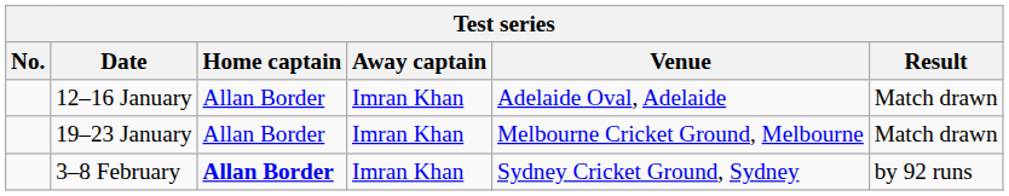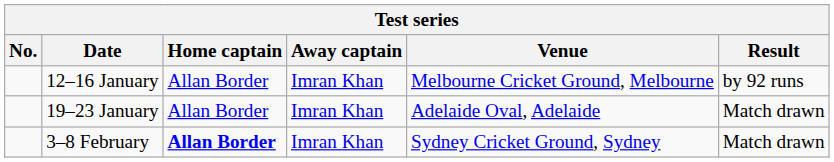12–16 January | Venue: Adelaide Oval, Adelaide -> Melbourne Cricket Ground, Melbourne
12–16 January | Result: Match drawn -> by 92 runs
19–23 January | Venue: Melbourne Cricket Ground, Melbourne -> Adelaide Oval, Adelaide
3–8 February | Result: by 92 runs -> Match drawn
